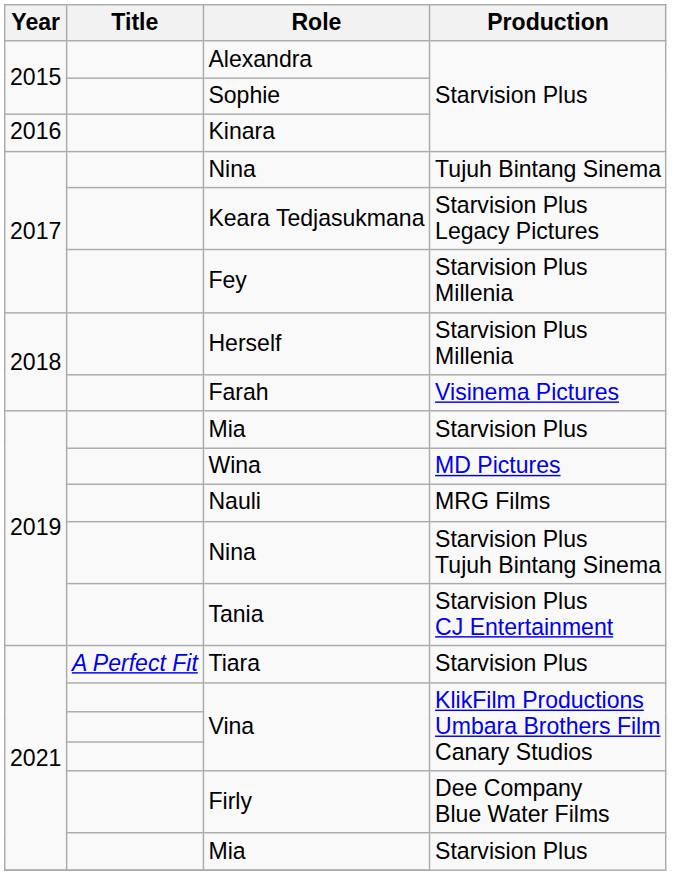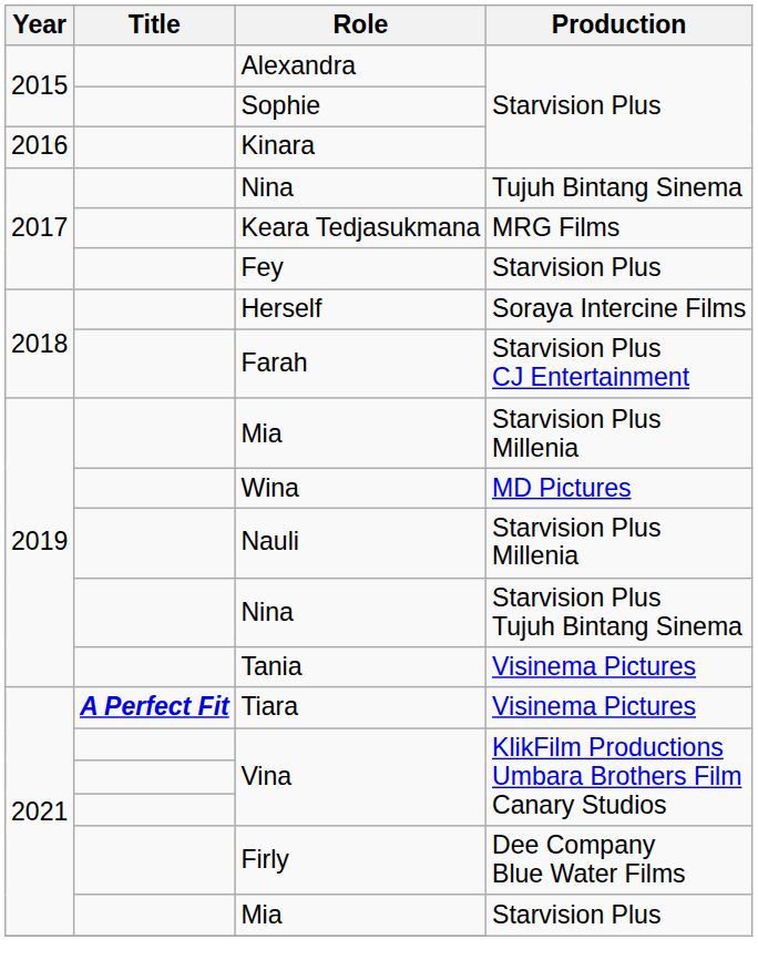Keara Tedjasukmana | Production: Starvision Plus Legacy Pictures -> MRG Films
Fey | Production: Starvision Plus Millenia -> Starvision Plus
Herself | Production: Starvision Plus Millenia -> Soraya Intercine Films
Farah | Production: Visinema Pictures -> Starvision Plus CJ Entertainment
2019 / Mia | Production: Starvision Plus -> Starvision Plus Millenia
Nauli | Production: MRG Films -> Starvision Plus Millenia
Tania | Production: Starvision Plus CJ Entertainment -> Visinema Pictures
Tiara | Title: normal -> bold
Tiara | Production: Starvision Plus -> Visinema Pictures
